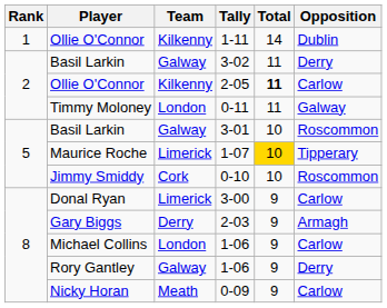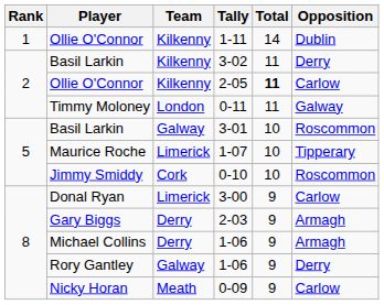3-02 | Team: Galway -> Kilkenny
1-07 | Total: gold background -> no background
Michael Collins / 1-06 | Team: London -> Derry
Michael Collins / 1-06 | Opposition: Carlow -> Armagh
